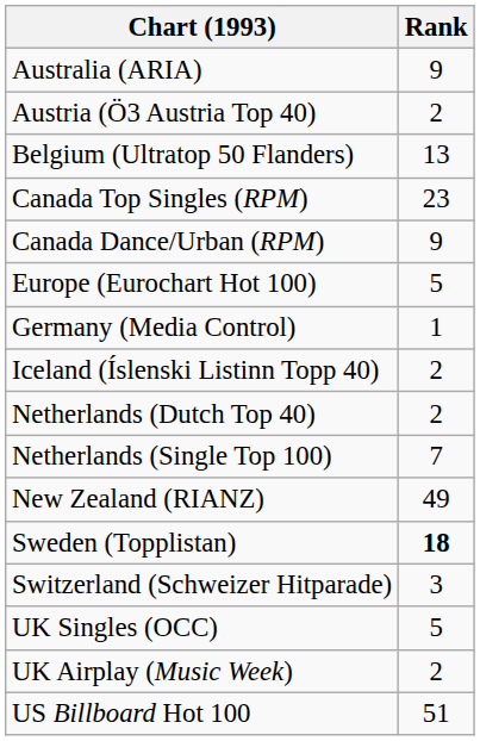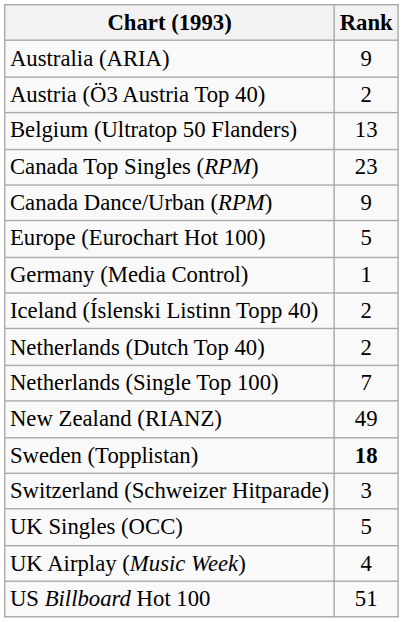UK Airplay (Music Week) | Rank: 2 -> 4
